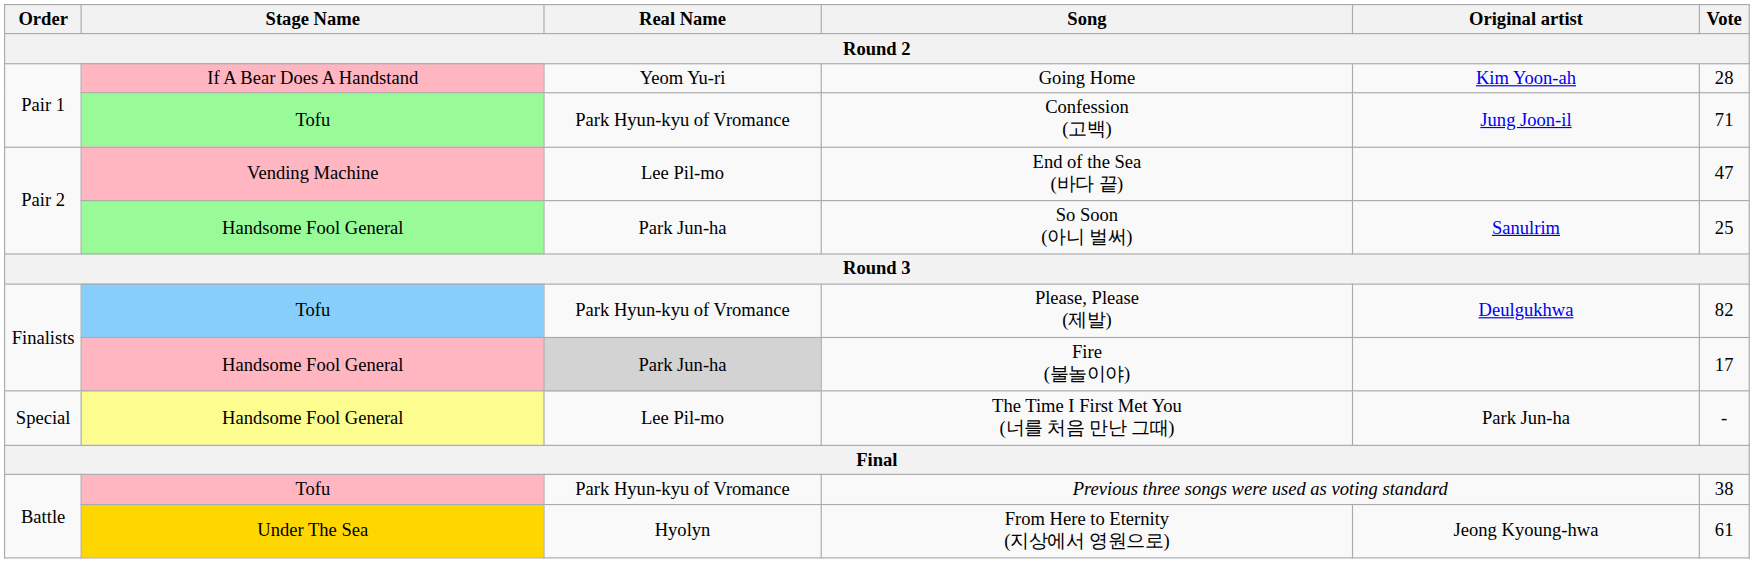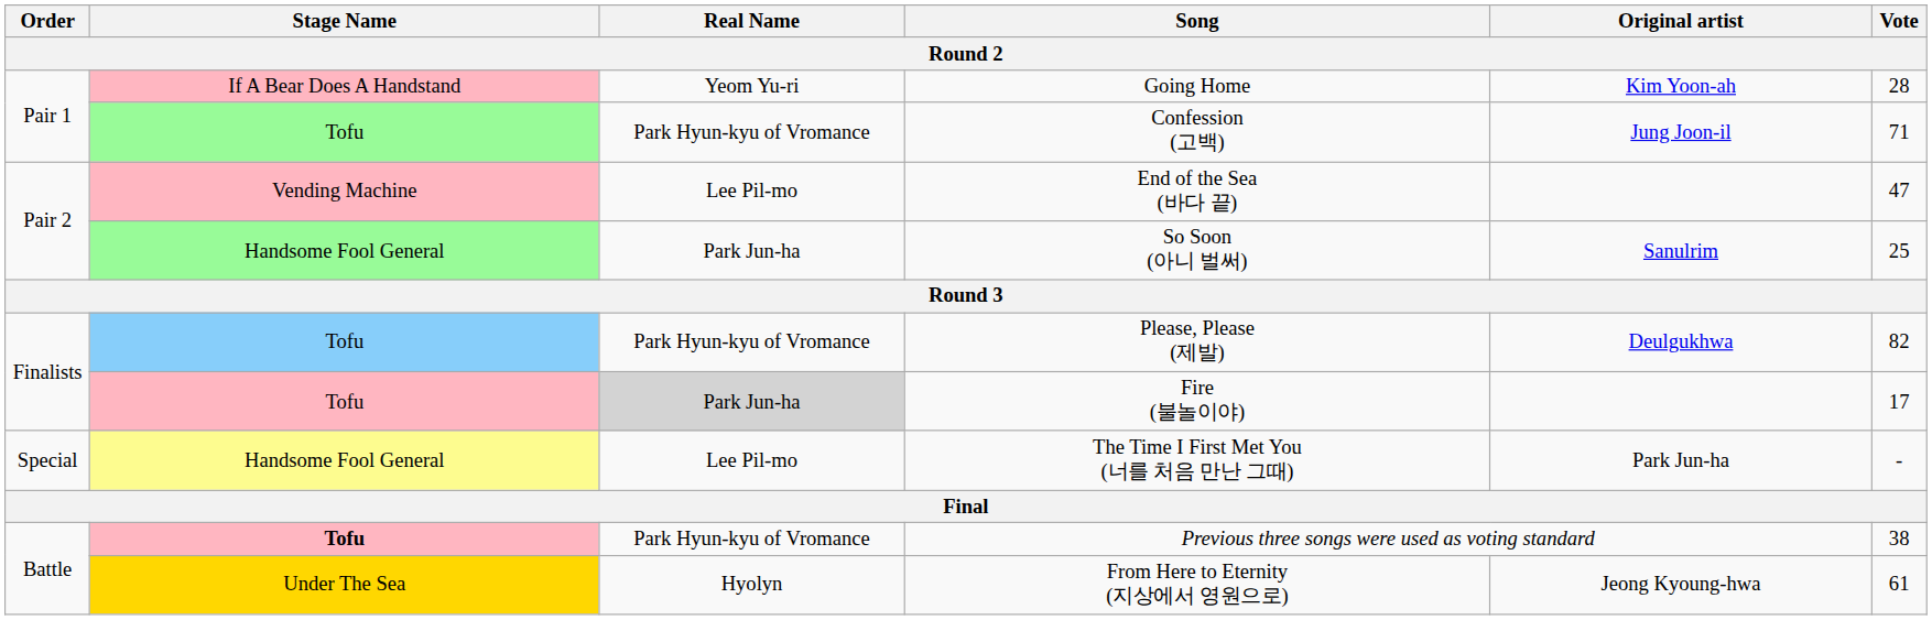Fire (불놀이야) | Stage Name: Handsome Fool General -> Tofu
Previous three songs were used as voting standard | Stage Name: normal -> bold
